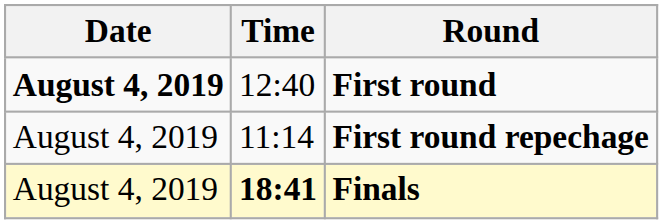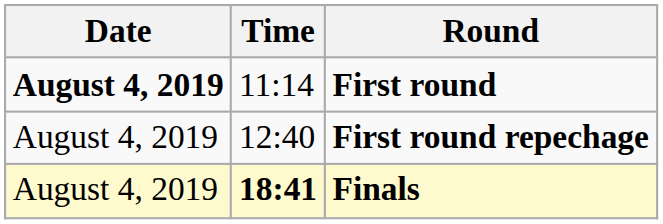First round | Time: 12:40 -> 11:14
First round repechage | Time: 11:14 -> 12:40
